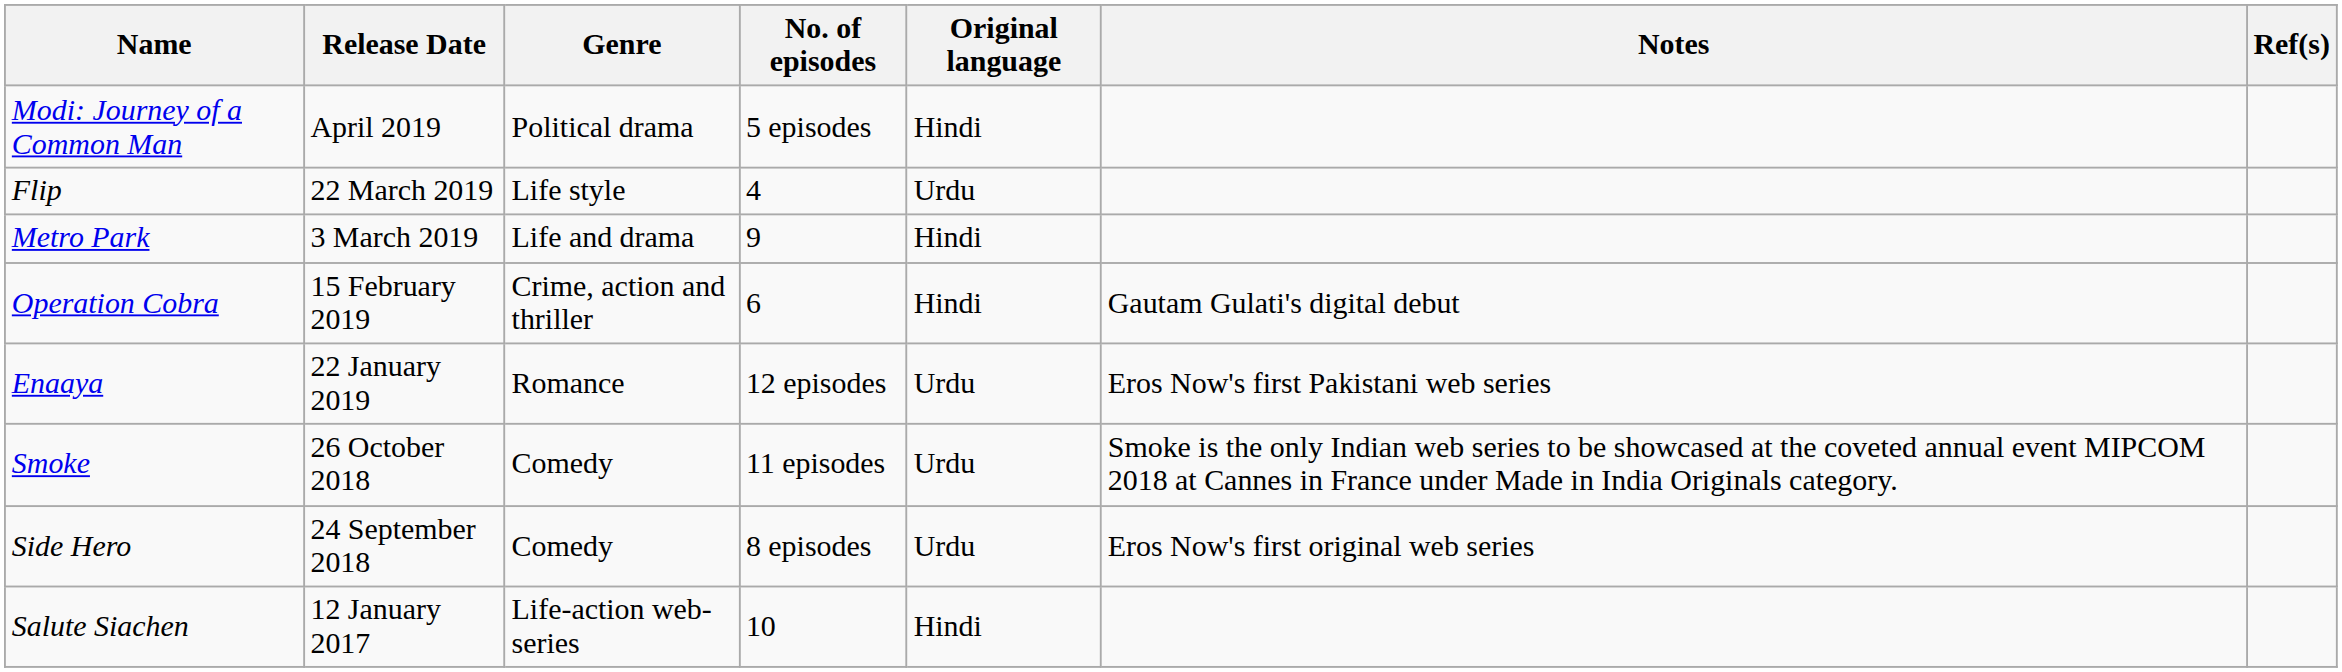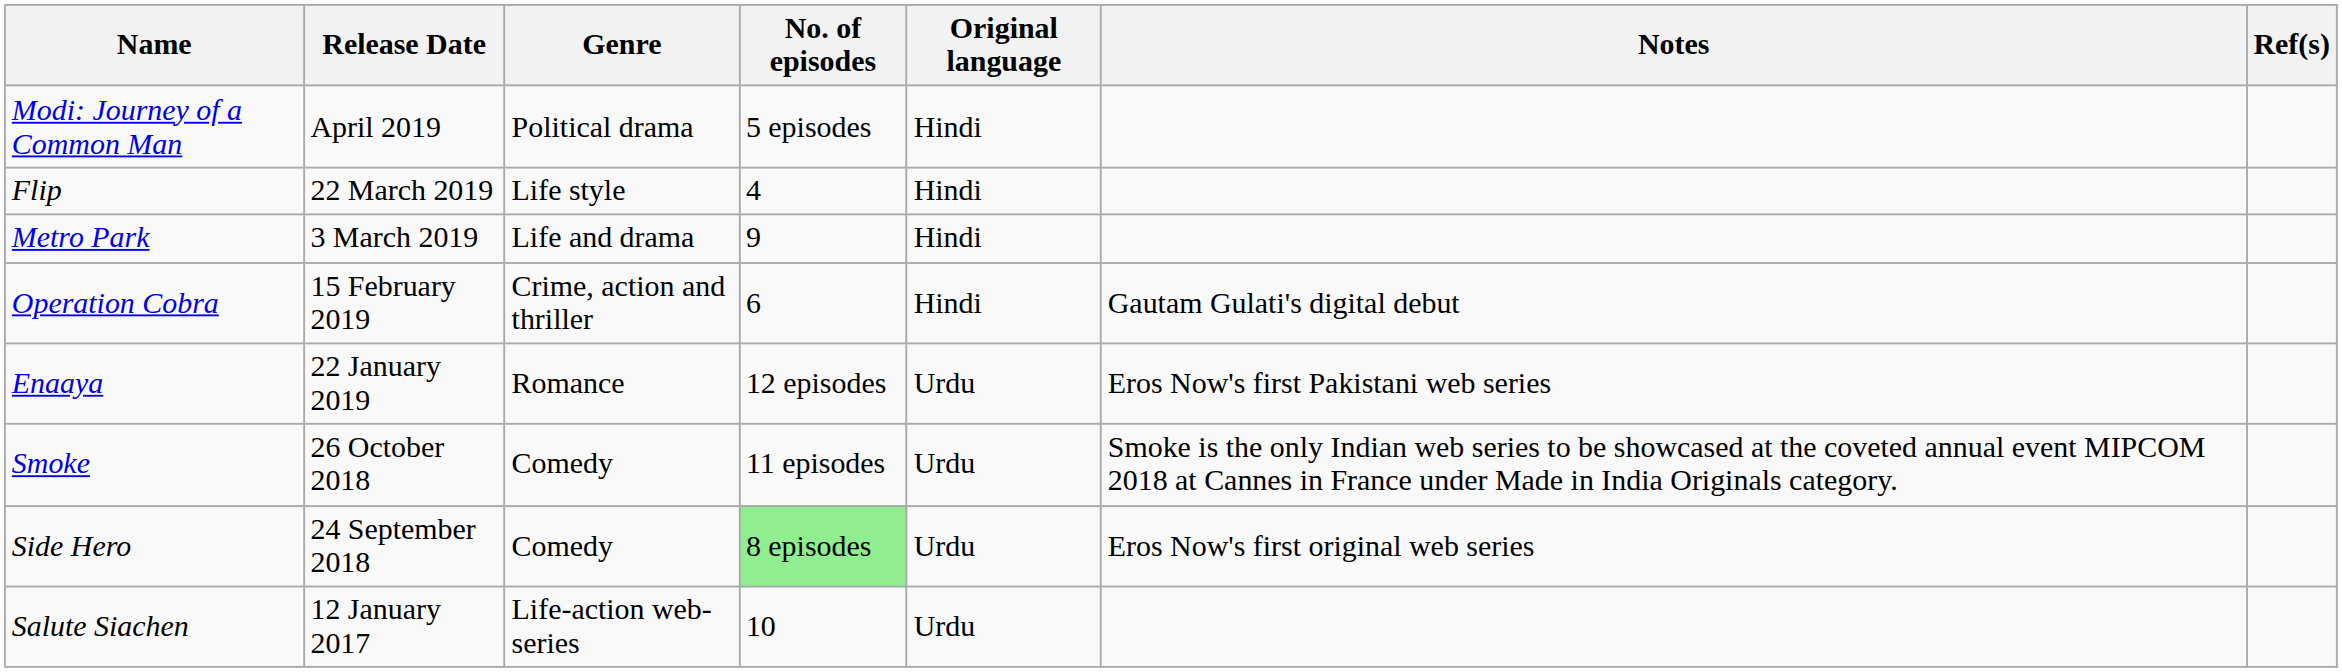Flip | Original language: Urdu -> Hindi
Side Hero | No. of episodes: no background -> lightgreen background
Salute Siachen | Original language: Hindi -> Urdu
